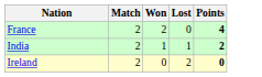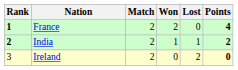+ column: Rank | 1 | 2 | 3
